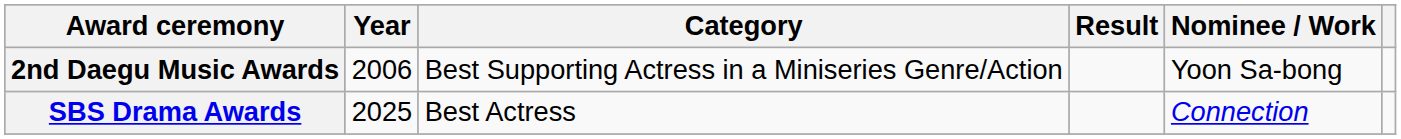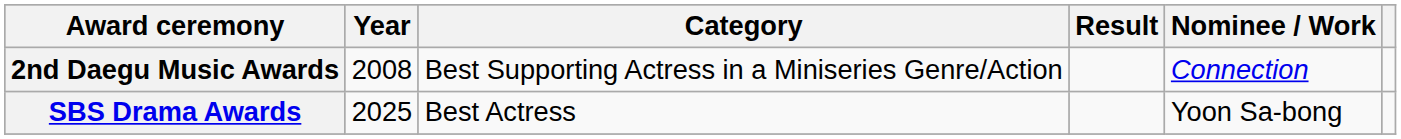2nd Daegu Music Awards | Year: 2006 -> 2008
2nd Daegu Music Awards | Nominee / Work: Yoon Sa-bong -> Connection
SBS Drama Awards | Nominee / Work: Connection -> Yoon Sa-bong
